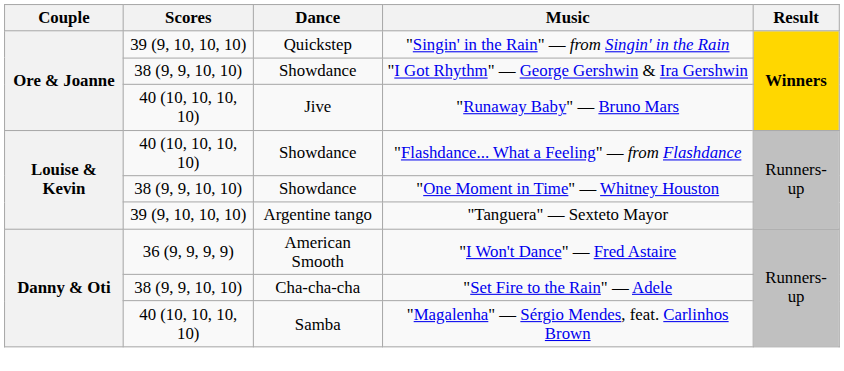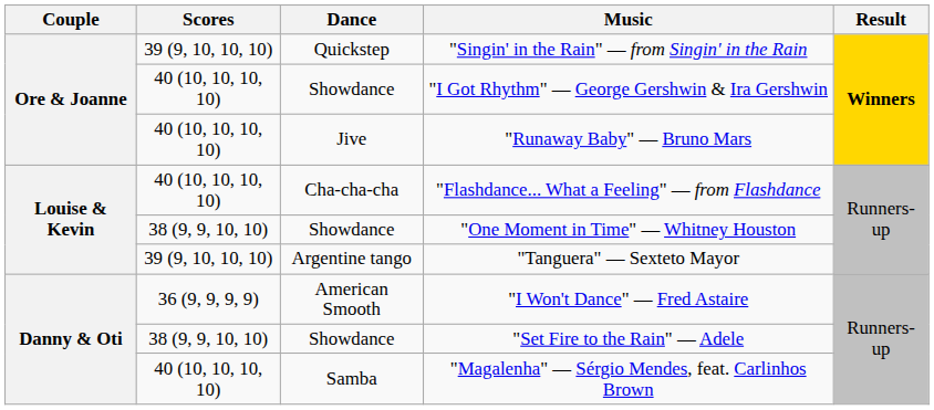"I Got Rhythm" — George Gershwin & Ira Gershwin | Scores: 38 (9, 9, 10, 10) -> 40 (10, 10, 10, 10)
"Flashdance... What a Feeling" — from Flashdance | Dance: Showdance -> Cha-cha-cha
"Set Fire to the Rain" — Adele | Dance: Cha-cha-cha -> Showdance
